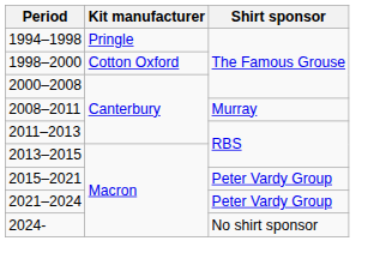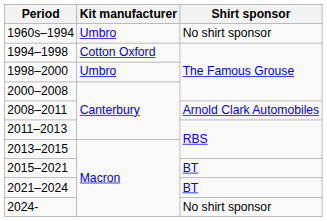+ row: 1960s–1994 | Umbro | No shirt sponsor
1994–1998 | Kit manufacturer: Pringle -> Cotton Oxford
1998–2000 | Kit manufacturer: Cotton Oxford -> Umbro
2008–2011 | Shirt sponsor: Murray -> Arnold Clark Automobiles
2015–2021 | Shirt sponsor: Peter Vardy Group -> BT
2021–2024 | Shirt sponsor: Peter Vardy Group -> BT
